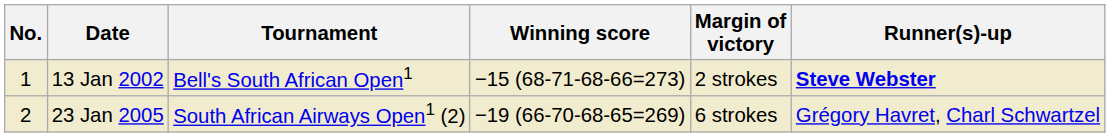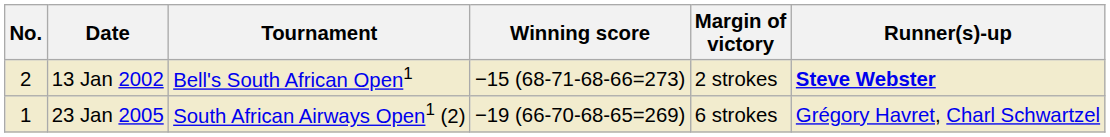13 Jan 2002 | No.: 1 -> 2
23 Jan 2005 | No.: 2 -> 1
